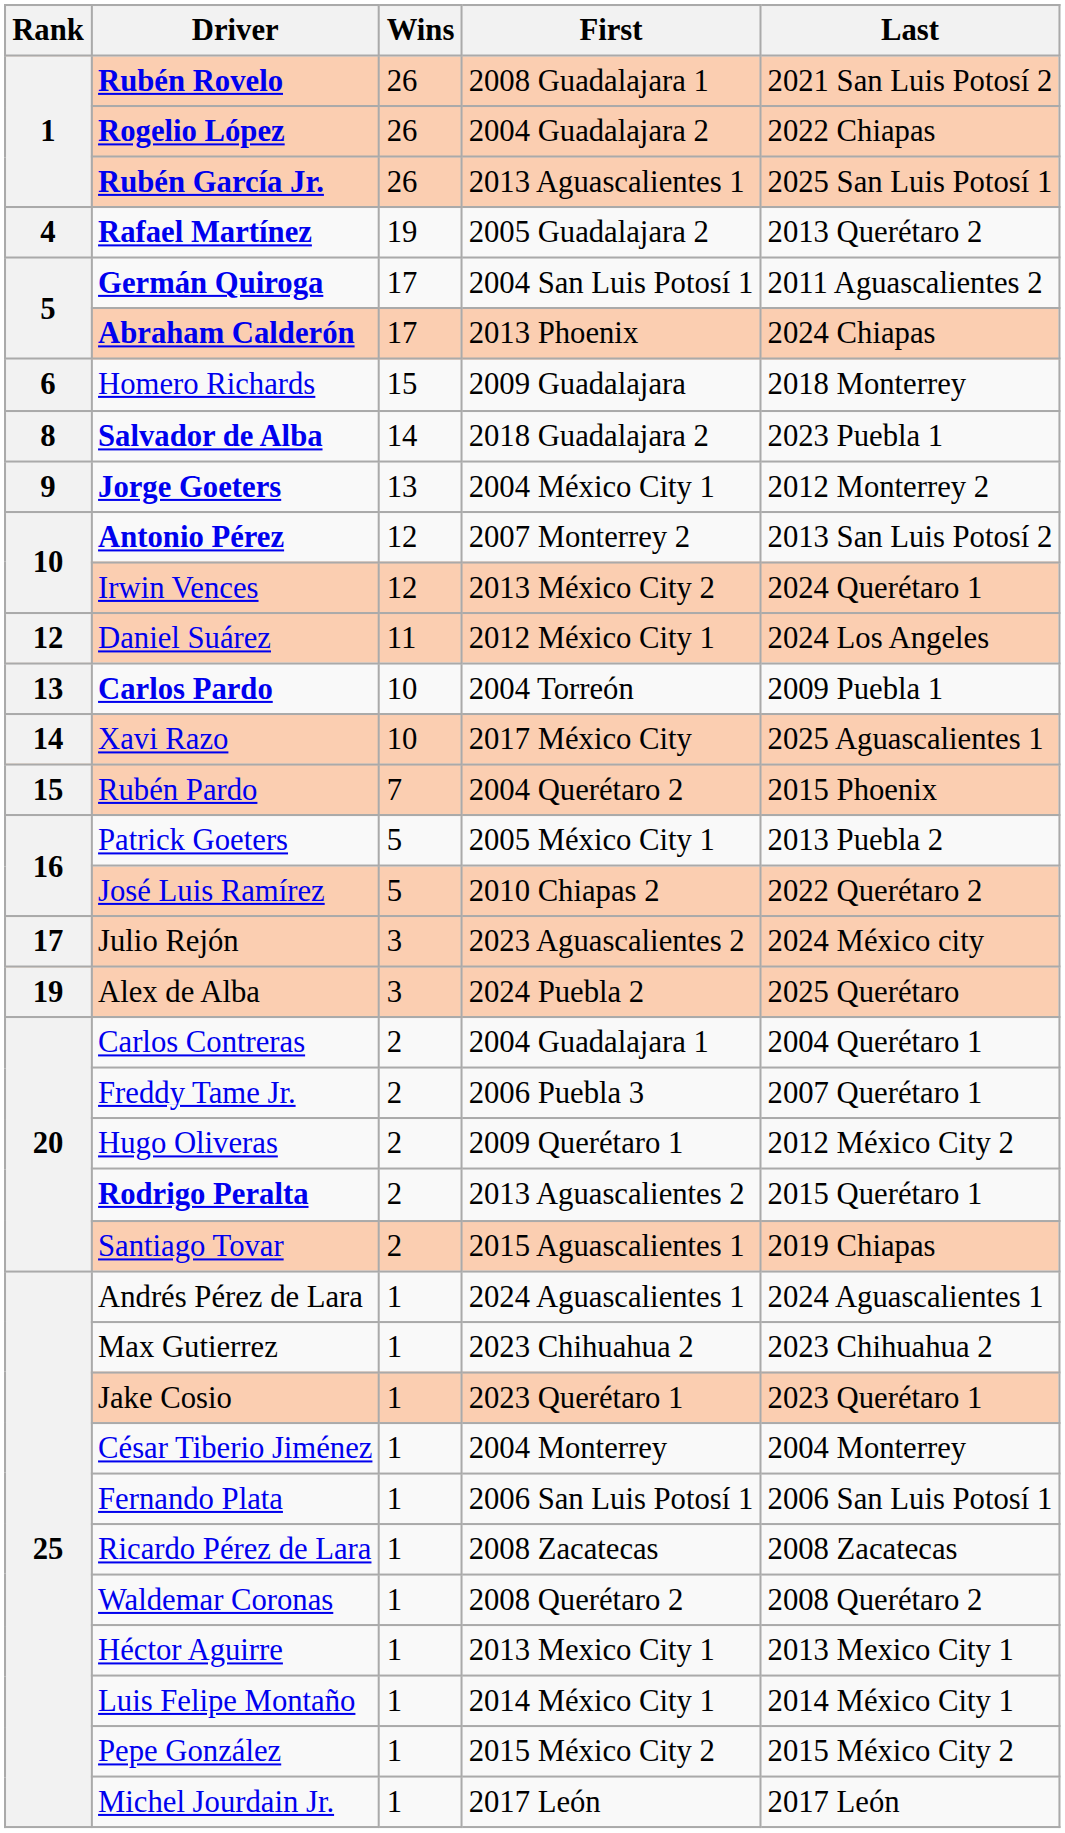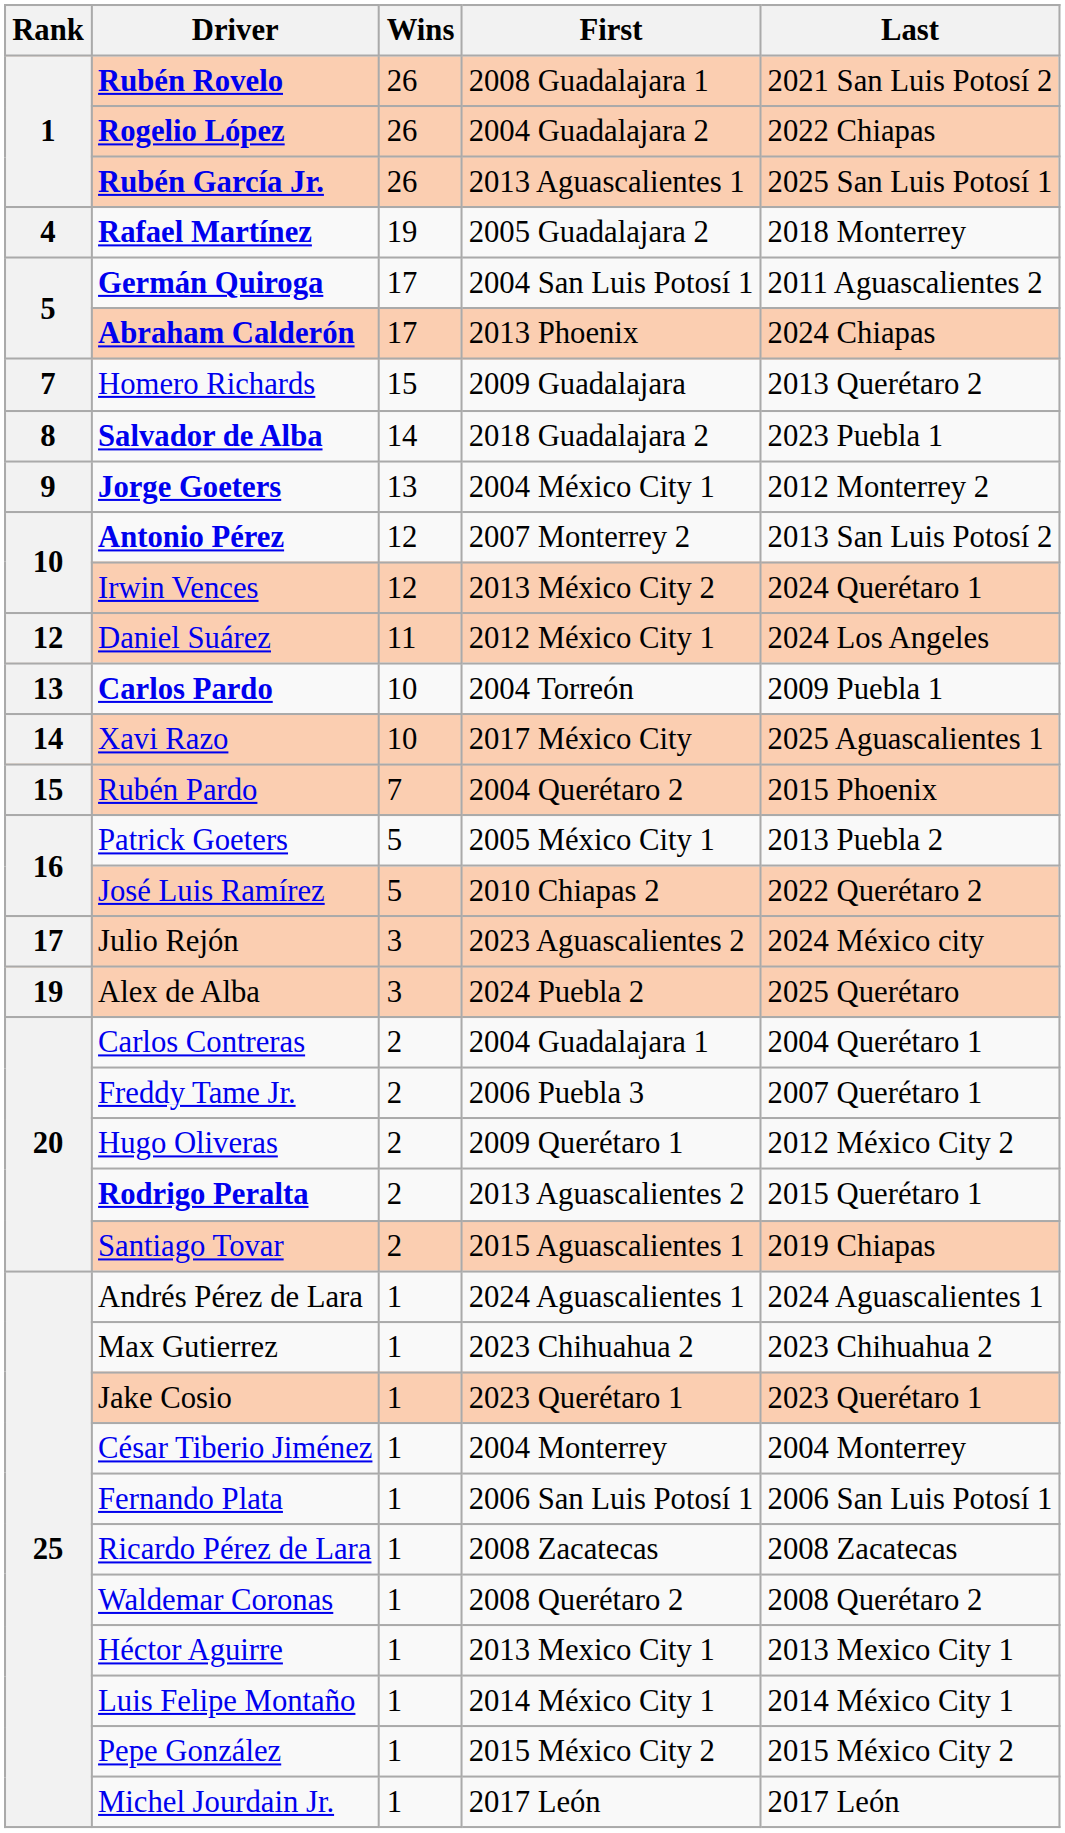Rafael Martínez | Last: 2013 Querétaro 2 -> 2018 Monterrey
Homero Richards | Rank: 6 -> 7
Homero Richards | Last: 2018 Monterrey -> 2013 Querétaro 2
